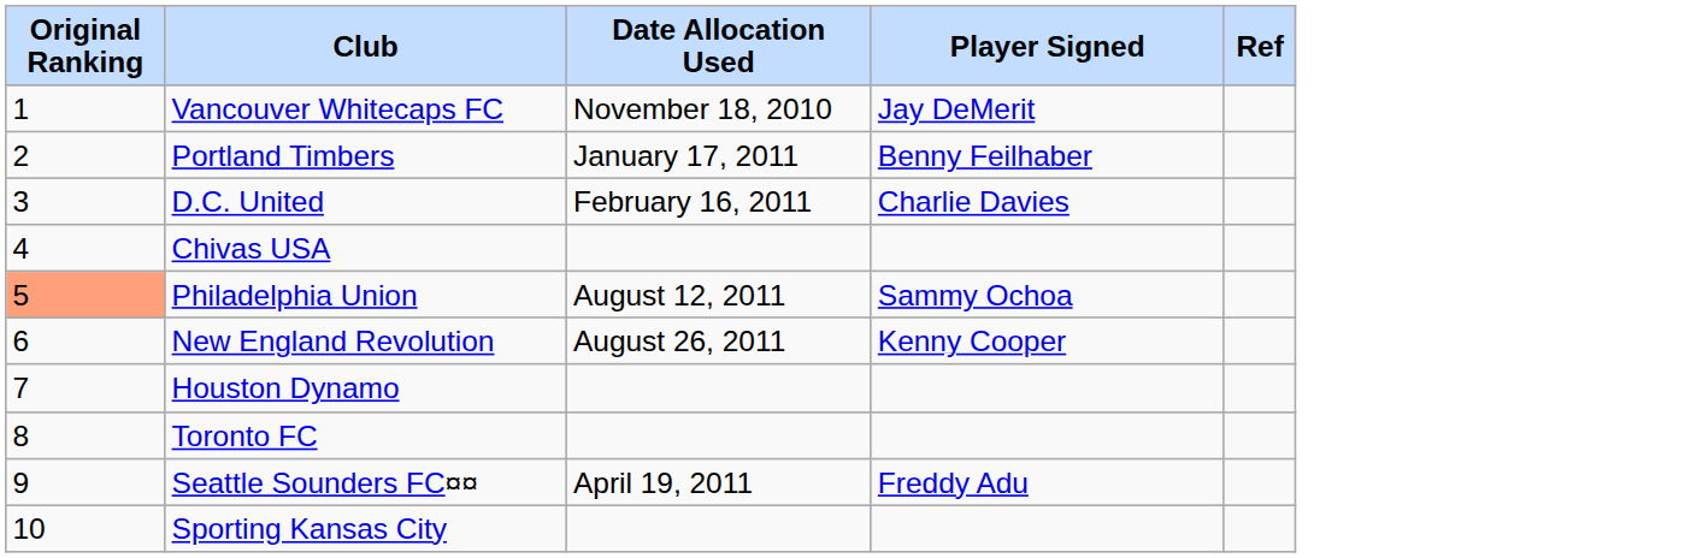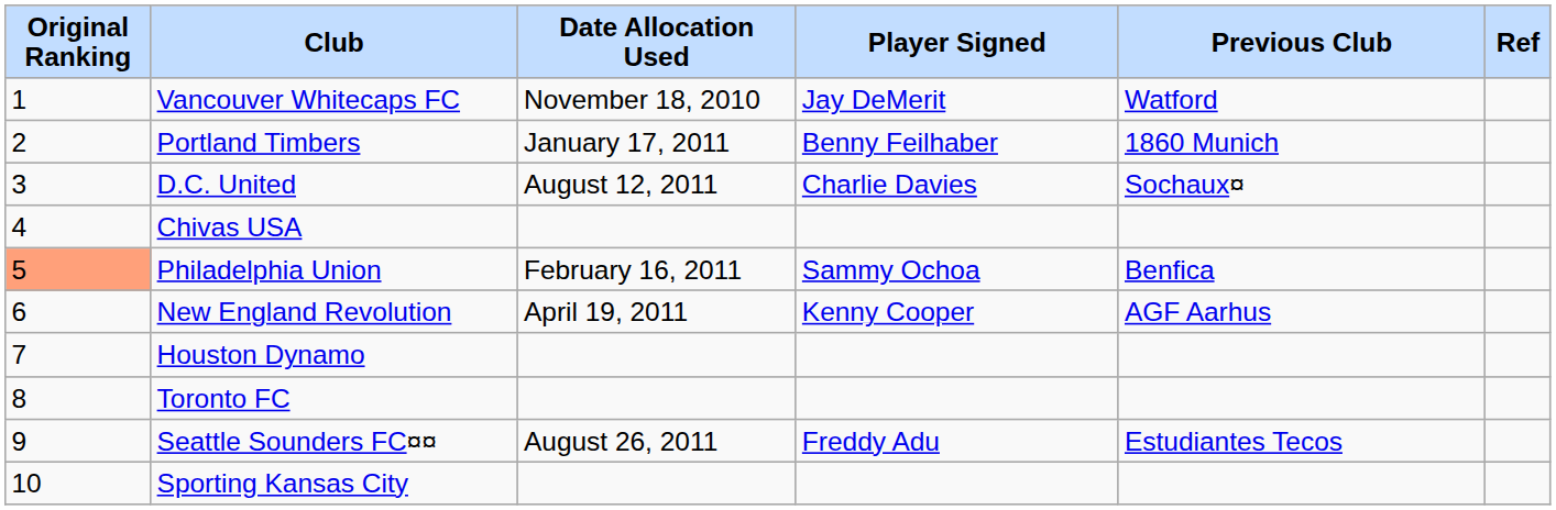+ column: Previous Club | Watford | 1860 Munich | Sochaux¤ | Benfica | AGF Aarhus | Estudiantes Tecos
D.C. United | Date Allocation Used: February 16, 2011 -> August 12, 2011
Philadelphia Union | Date Allocation Used: August 12, 2011 -> February 16, 2011
New England Revolution | Date Allocation Used: August 26, 2011 -> April 19, 2011
Seattle Sounders FC¤¤ | Date Allocation Used: April 19, 2011 -> August 26, 2011
